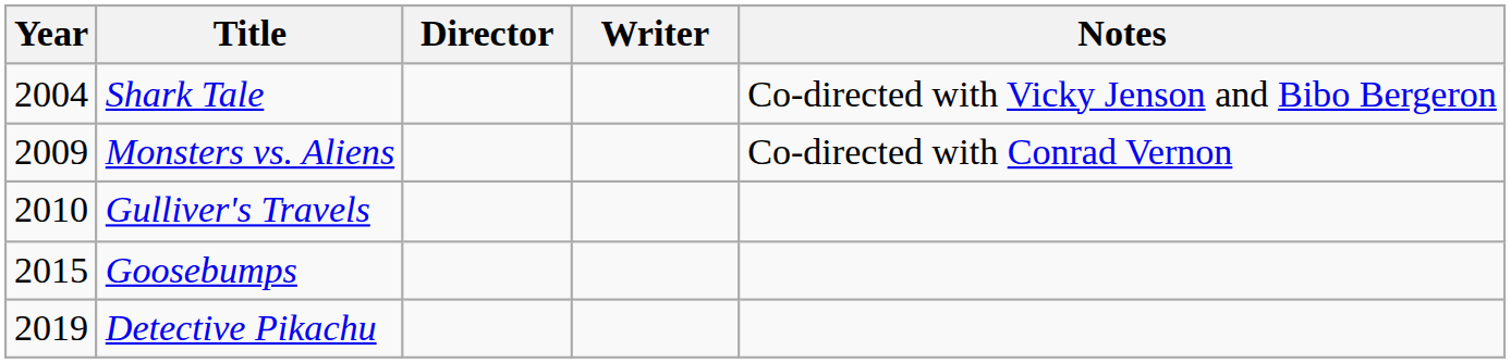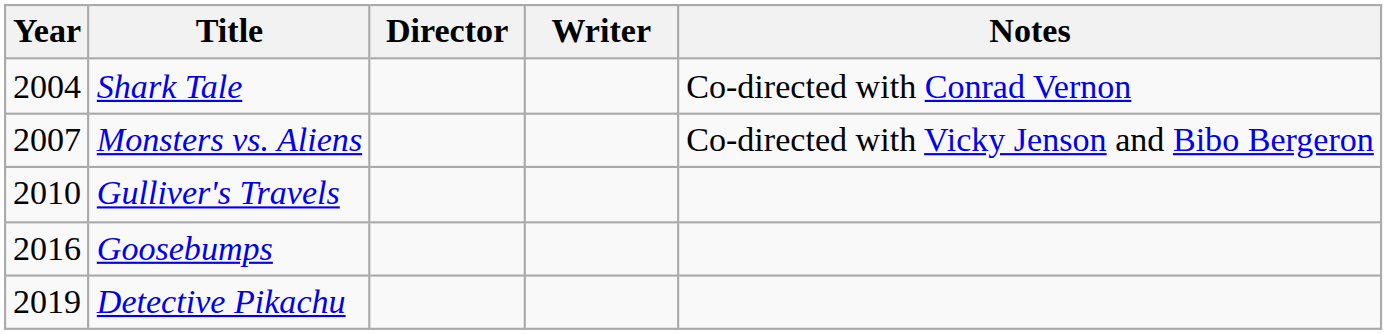Shark Tale | Notes: Co-directed with Vicky Jenson and Bibo Bergeron -> Co-directed with Conrad Vernon
Monsters vs. Aliens | Year: 2009 -> 2007
Monsters vs. Aliens | Notes: Co-directed with Conrad Vernon -> Co-directed with Vicky Jenson and Bibo Bergeron
Goosebumps | Year: 2015 -> 2016
